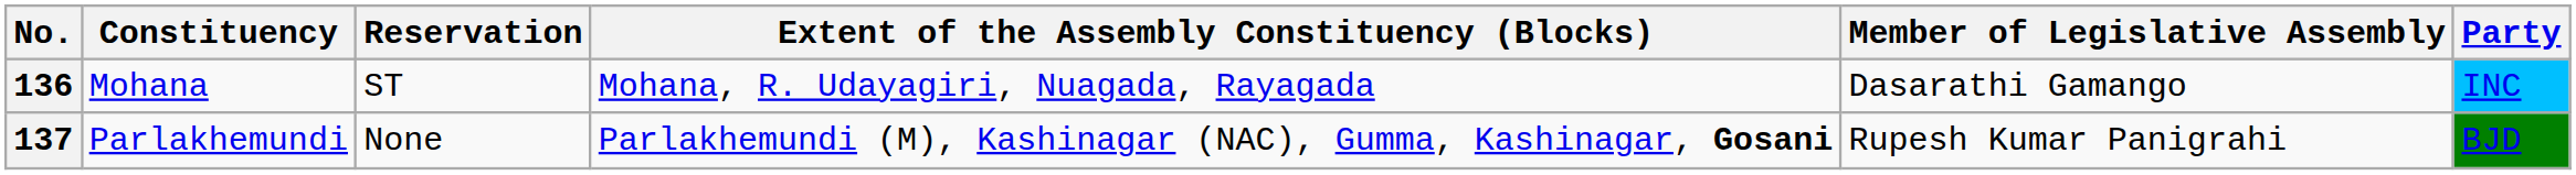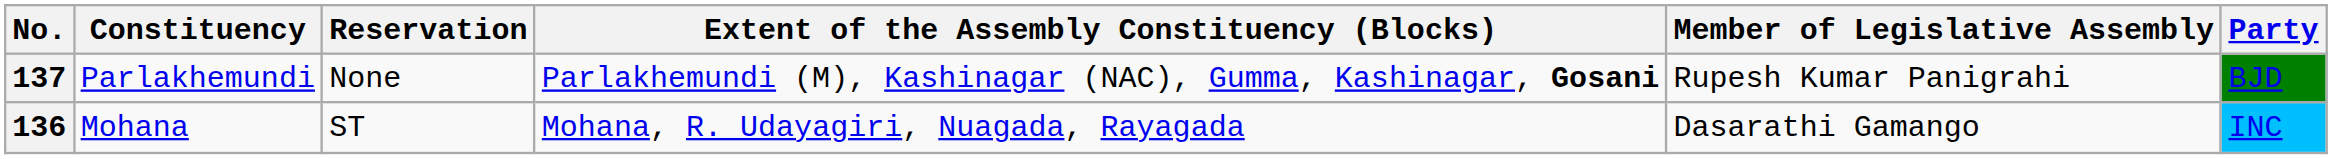rows swapped: 136 <-> 137
